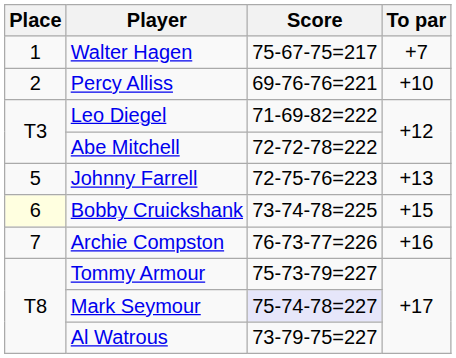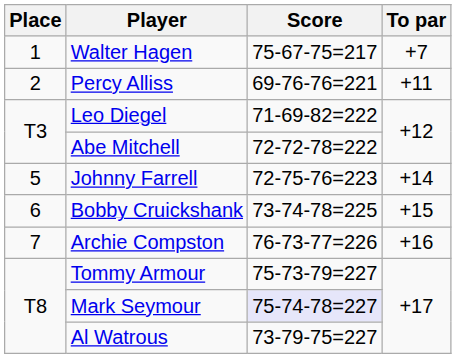Percy Alliss | To par: +10 -> +11
Johnny Farrell | To par: +13 -> +14
Bobby Cruickshank | Place: lightyellow background -> no background
